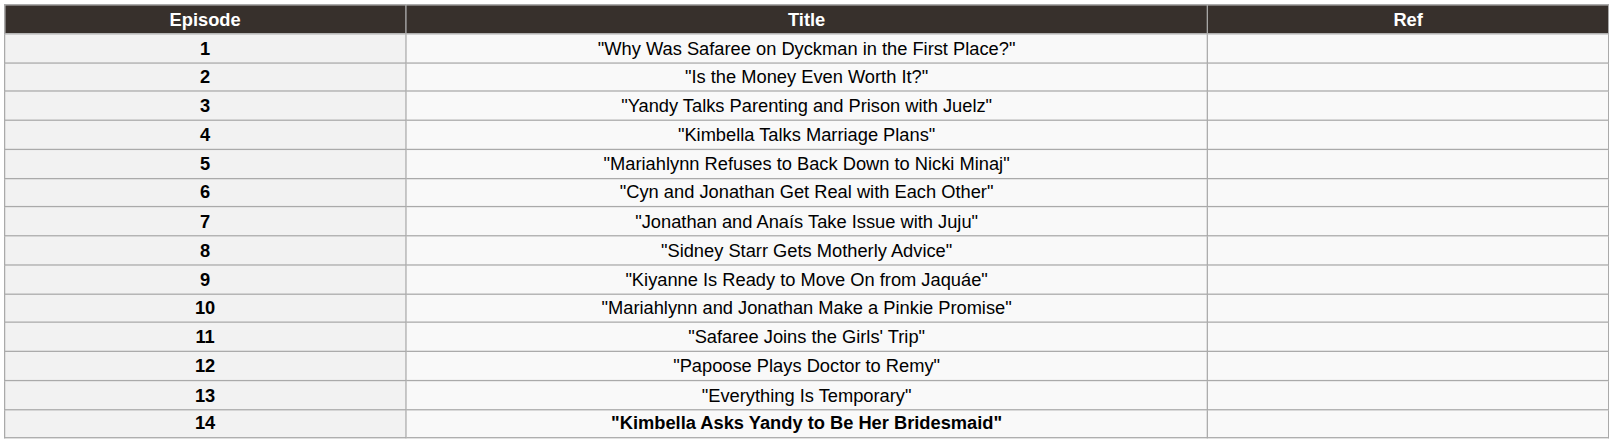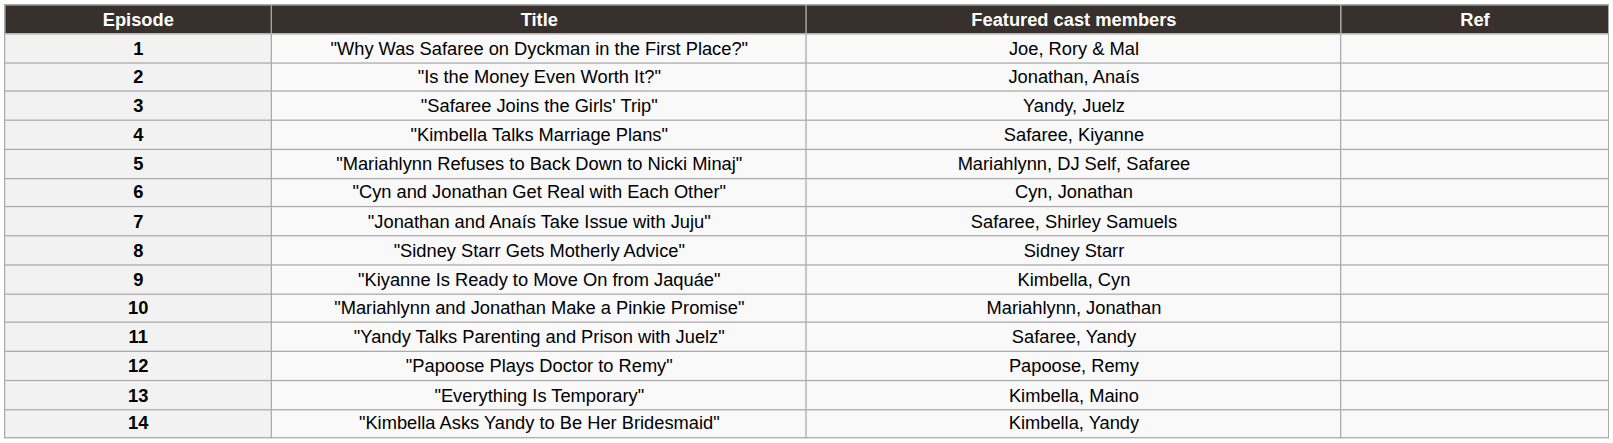+ column: Featured cast members | Joe, Rory & Mal | Jonathan, Anaís | Yandy, Juelz | Safaree, Kiyanne | Mariahlynn, DJ Self, Safaree | Cyn, Jonathan | Safaree, Shirley Samuels | Sidney Starr | Kimbella, Cyn | Mariahlynn, Jonathan | Safaree, Yandy | Papoose, Remy | Kimbella, Maino | Kimbella, Yandy
3 | Title: "Yandy Talks Parenting and Prison with Juelz" -> "Safaree Joins the Girls' Trip"
11 | Title: "Safaree Joins the Girls' Trip" -> "Yandy Talks Parenting and Prison with Juelz"
14 | Title: bold -> normal
